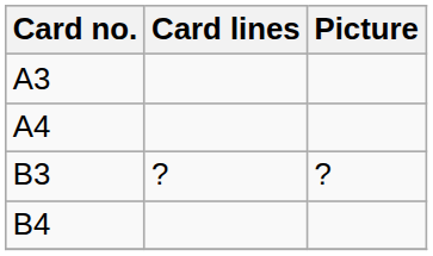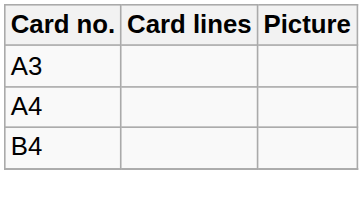- row: B3 | ? | ?
